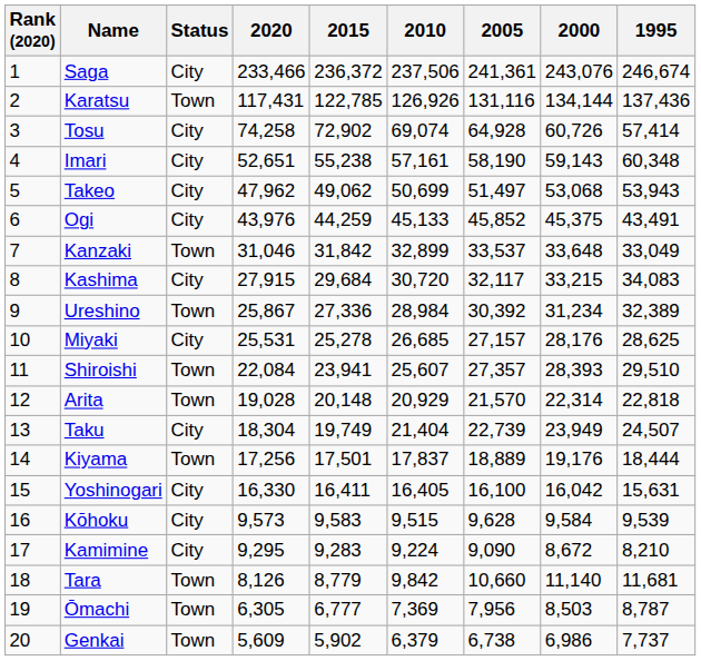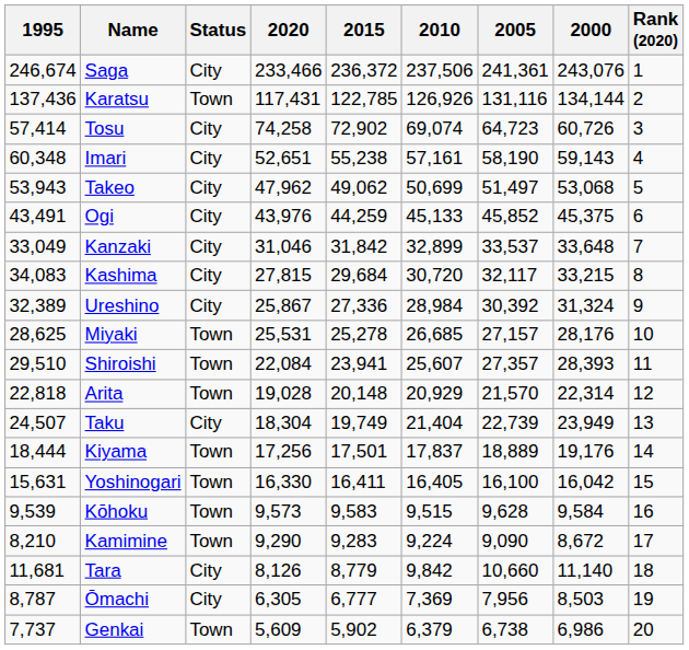columns swapped: Rank (2020) <-> 1995
Tosu | 2005: 64,928 -> 64,723
Kanzaki | Status: Town -> City
Kashima | 2020: 27,915 -> 27,815
Ureshino | Status: Town -> City
Ureshino | 2000: 31,234 -> 31,324
Miyaki | Status: City -> Town
Yoshinogari | Status: City -> Town
Kōhoku | Status: City -> Town
Kamimine | Status: City -> Town
Kamimine | 2020: 9,295 -> 9,290
Tara | Status: Town -> City
Ōmachi | Status: Town -> City
